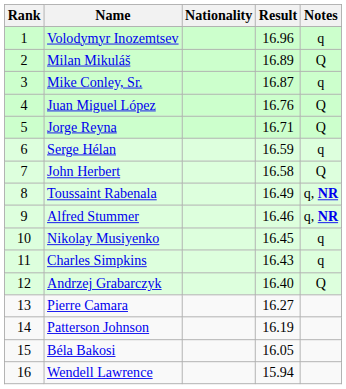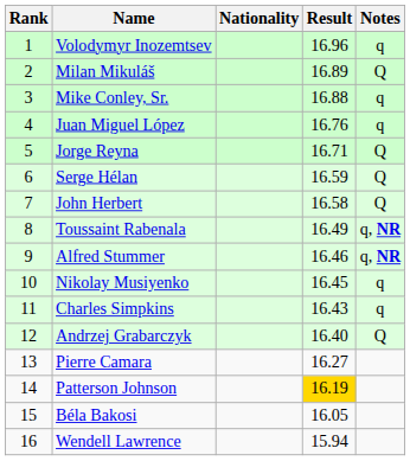Mike Conley, Sr. | Result: 16.87 -> 16.88
Juan Miguel López | Notes: Q -> q
Serge Hélan | Notes: q -> Q
Patterson Johnson | Result: no background -> gold background
